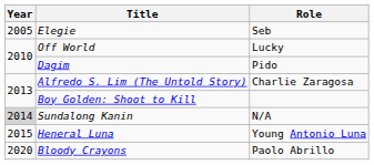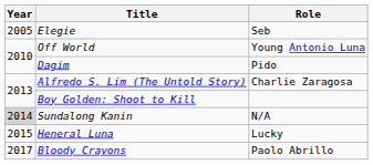Off World | Role: Lucky -> Young Antonio Luna
Heneral Luna | Role: Young Antonio Luna -> Lucky
Bloody Crayons | Year: 2020 -> 2017
